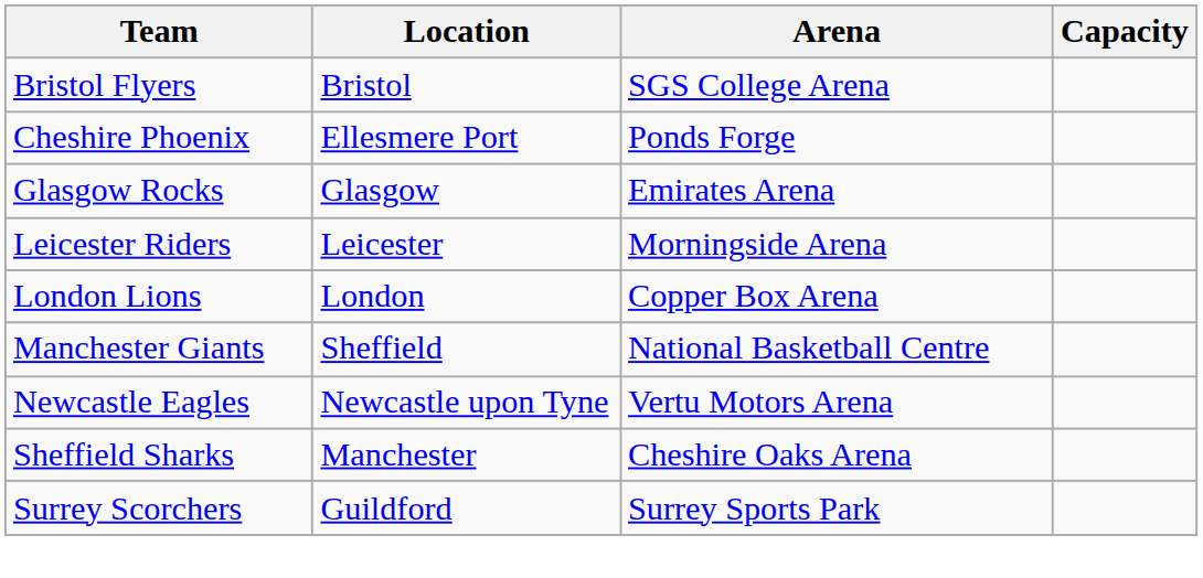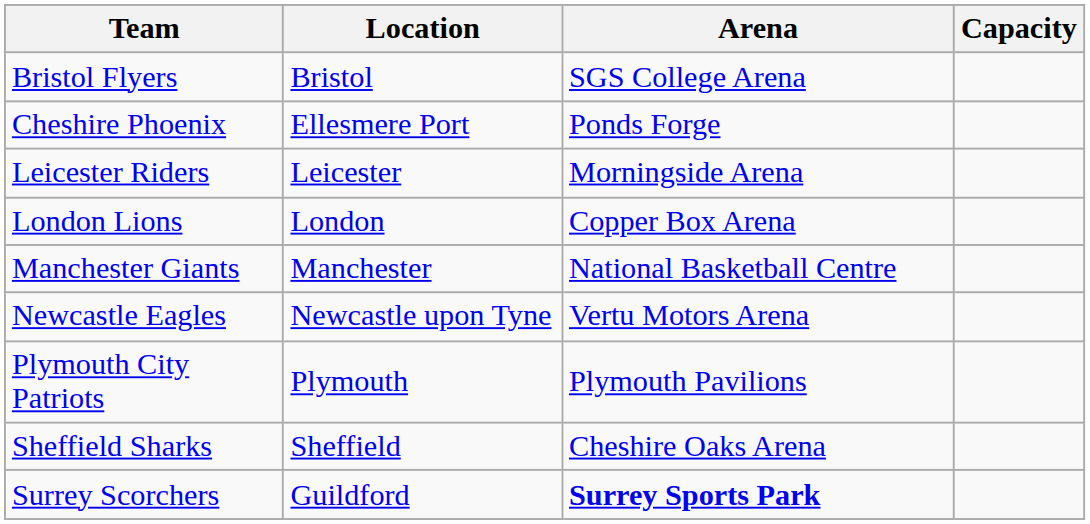- row: Glasgow Rocks | Glasgow | Emirates Arena
Manchester Giants | Location: Sheffield -> Manchester
+ row: Plymouth City Patriots | Plymouth | Plymouth Pavilions
Sheffield Sharks | Location: Manchester -> Sheffield
Surrey Scorchers | Arena: normal -> bold
